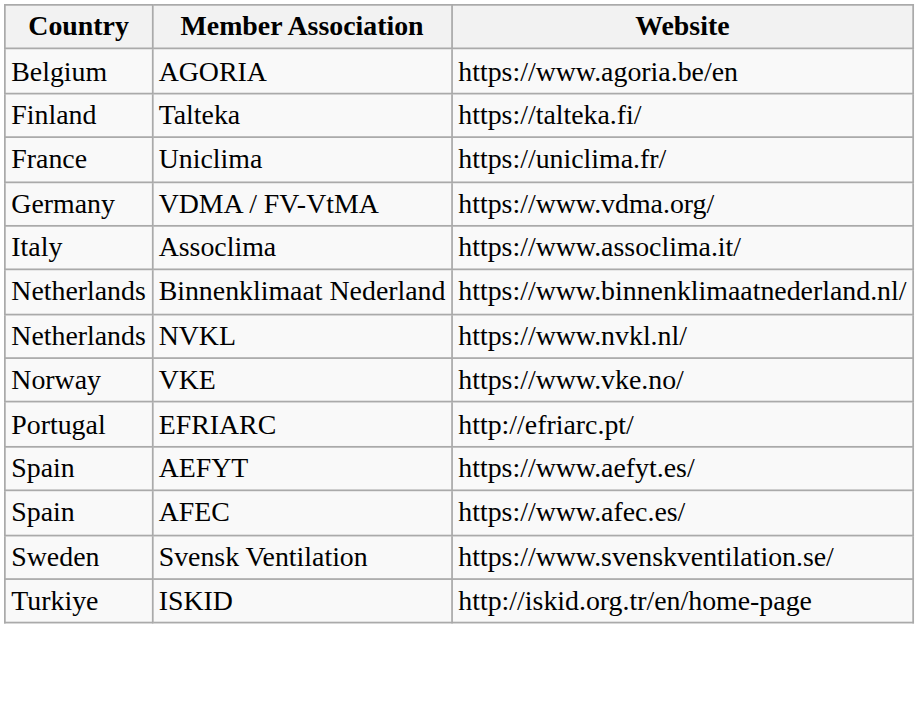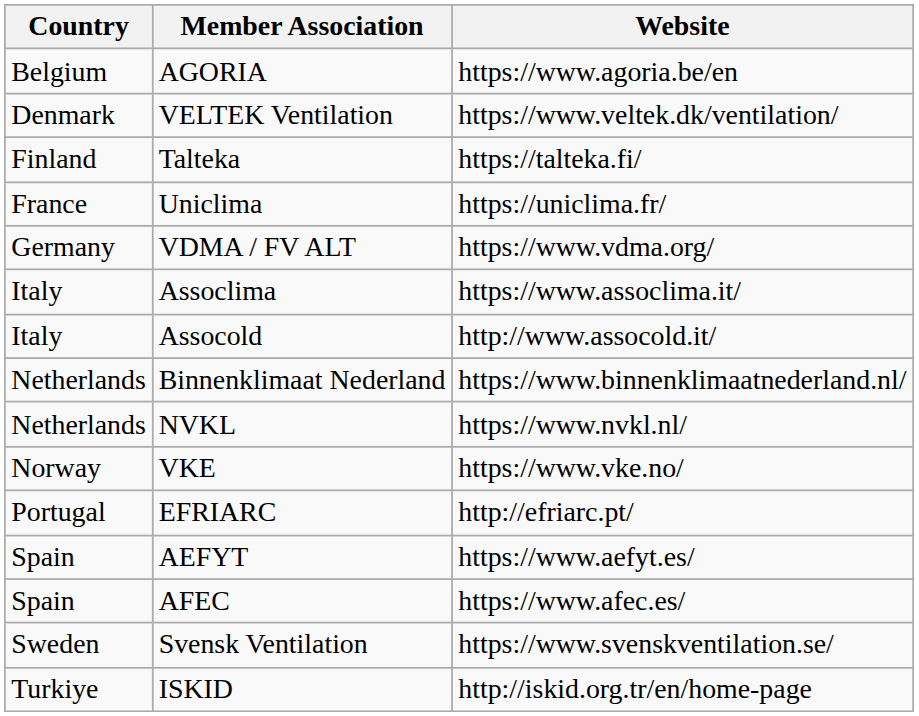+ row: Denmark | VELTEK Ventilation | https://www.veltek.dk/ventilation/
+ row: Germany | VDMA / FV ALT | https://www.vdma.org/
- row: Germany | VDMA / FV-VtMA | https://www.vdma.org/
+ row: Italy | Assocold | http://www.assocold.it/
